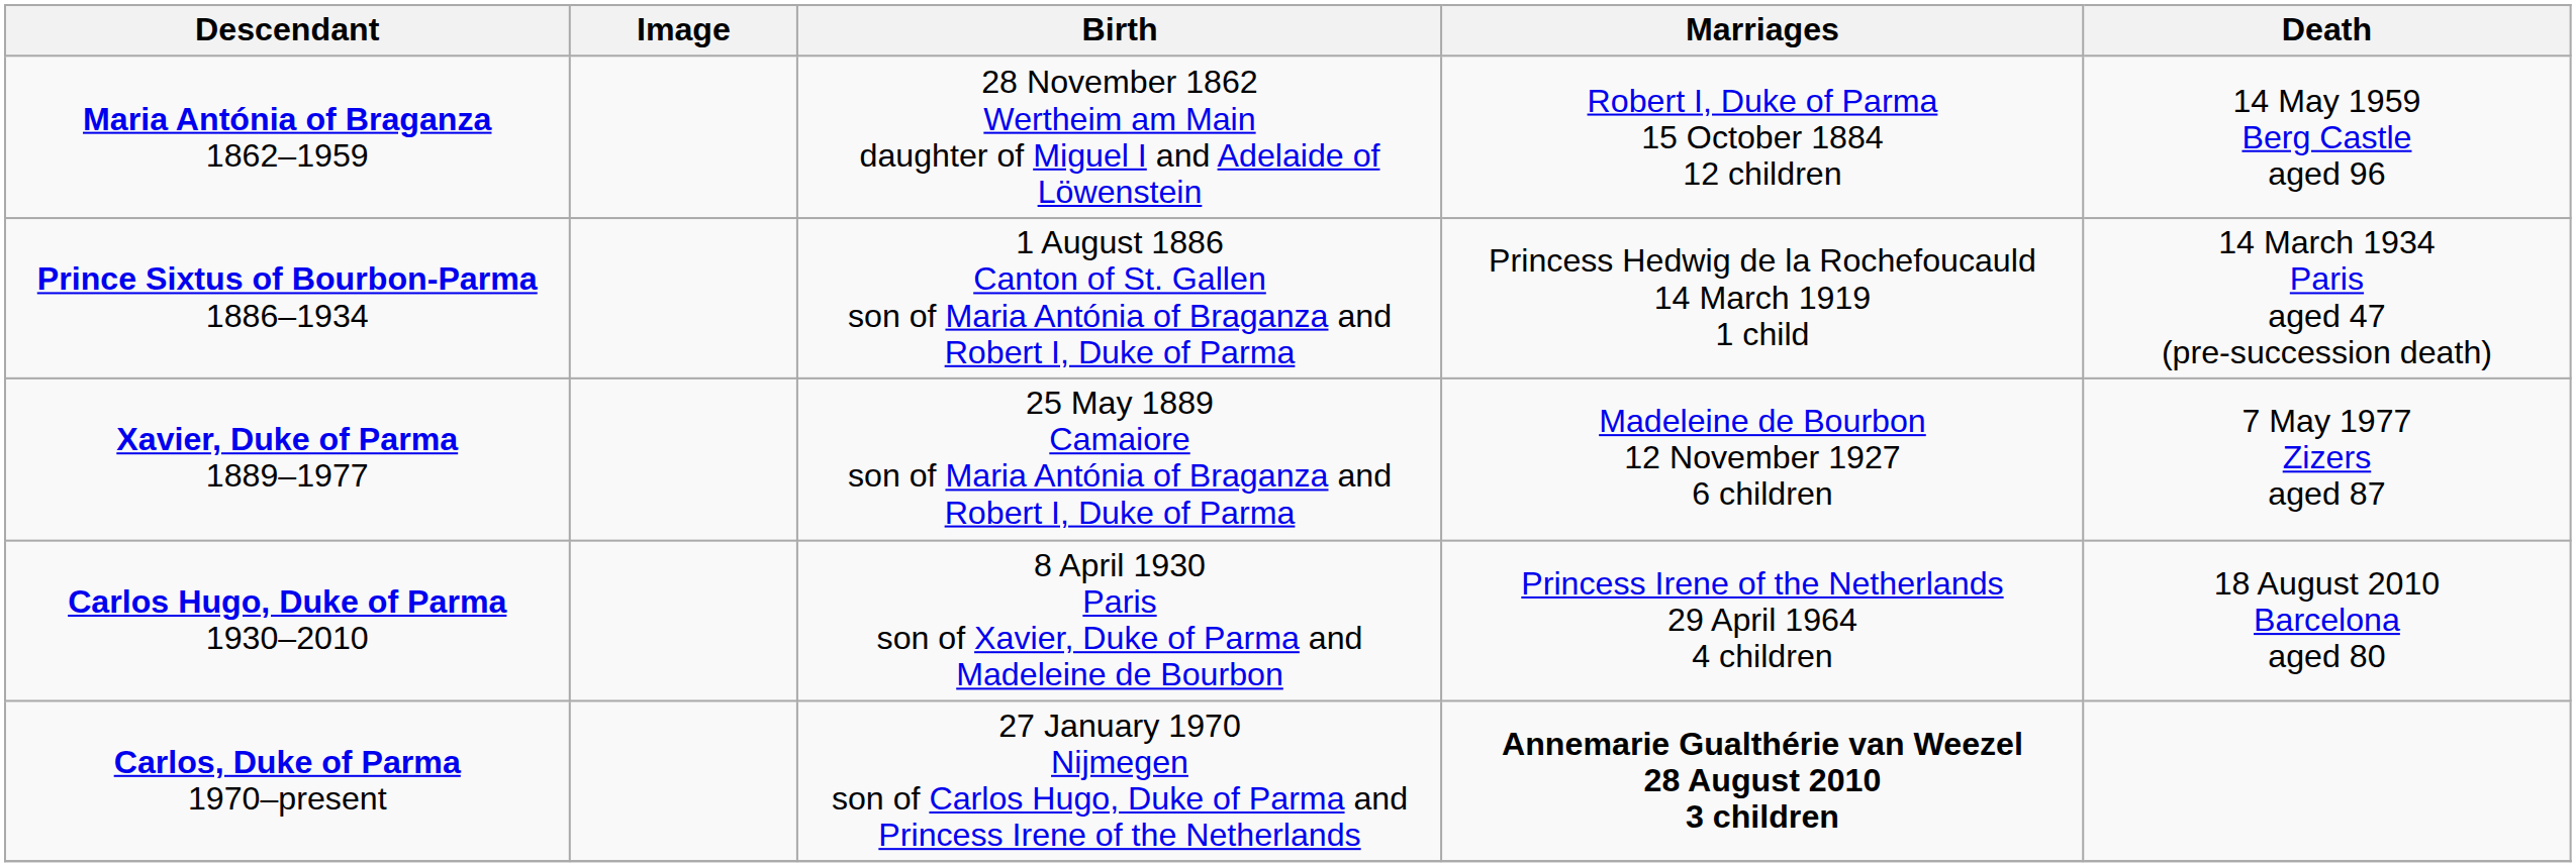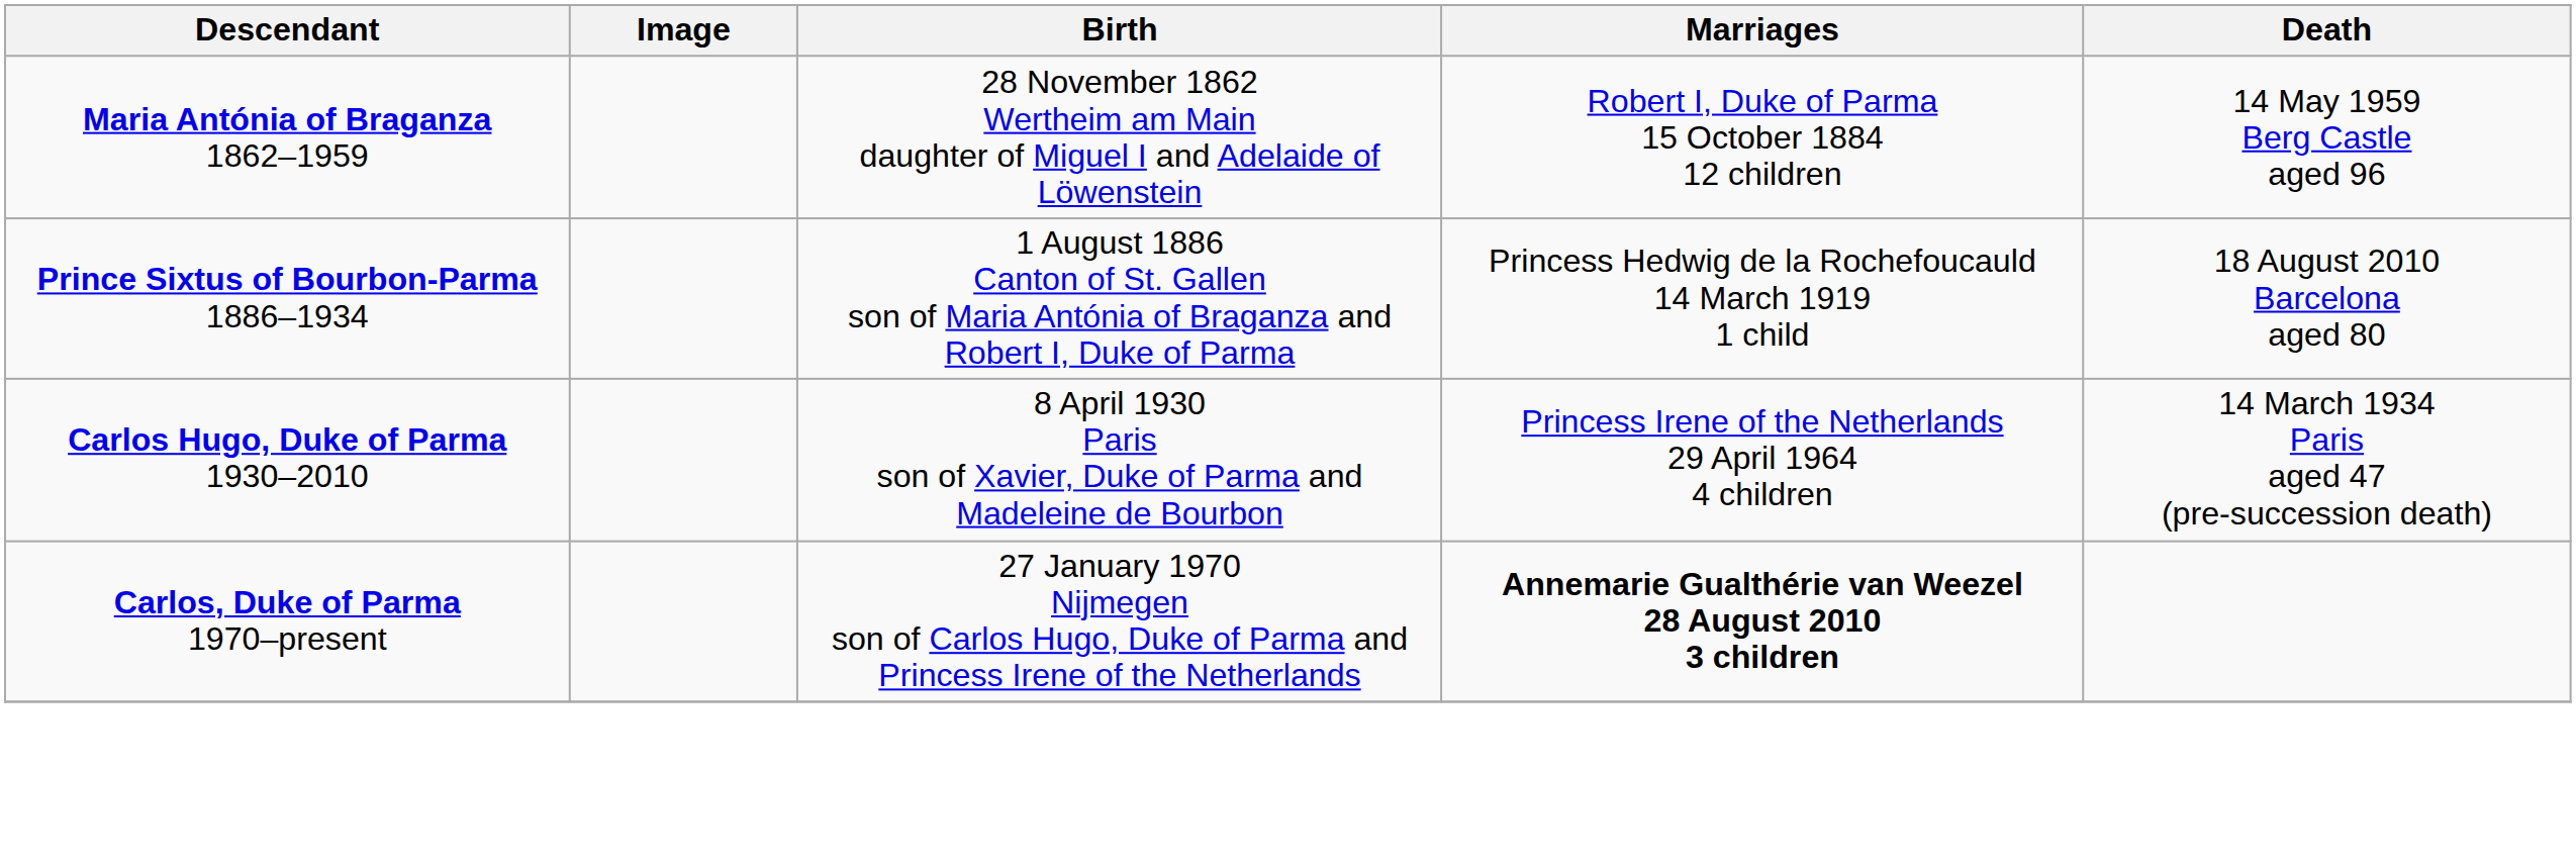Prince Sixtus of Bourbon-Parma 1886–1934 | Death: 14 March 1934 Paris aged 47 (pre-succession death) -> 18 August 2010 Barcelona aged 80
- row: Xavier, Duke of Parma 1889–1977 | 25 May 1889 Camaiore son of Maria Antónia of Braganza and Robert I, Duke of Parma | Madeleine de Bourbon 12 November 1927 6 children | 7 May 1977 Zizers aged 87
Carlos Hugo, Duke of Parma 1930–2010 | Death: 18 August 2010 Barcelona aged 80 -> 14 March 1934 Paris aged 47 (pre-succession death)
